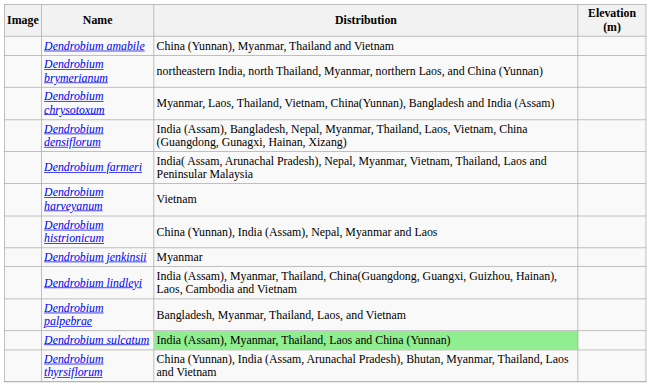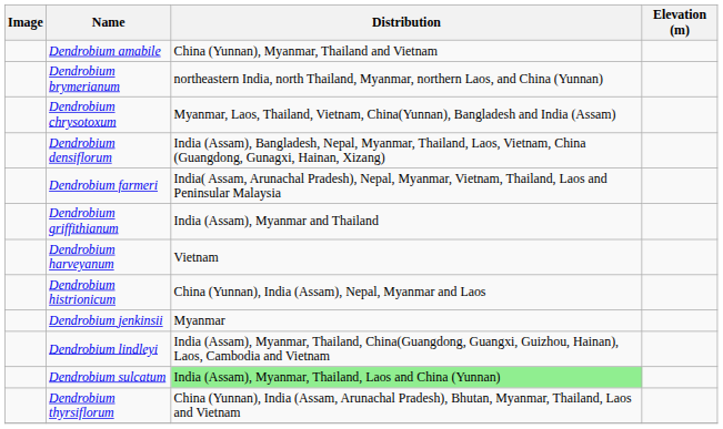+ row: Dendrobium griffithianum | India (Assam), Myanmar and Thailand
- row: Dendrobium palpebrae | Bangladesh, Myanmar, Thailand, Laos, and Vietnam
